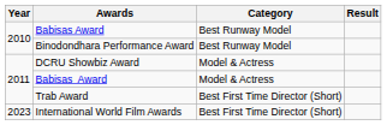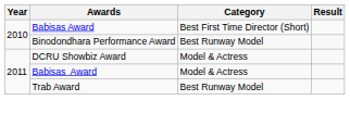2010 / Babisas Award | Category: Best Runway Model -> Best First Time Director (Short)
Trab Award | Category: Best First Time Director (Short) -> Best Runway Model
- row: 2023 | International World Film Awards | Best First Time Director (Short)
